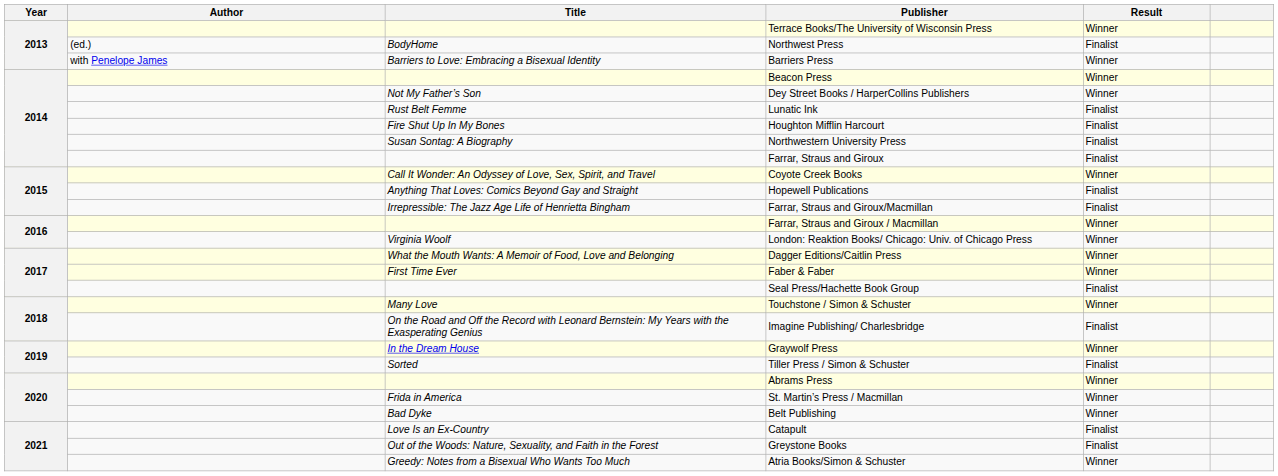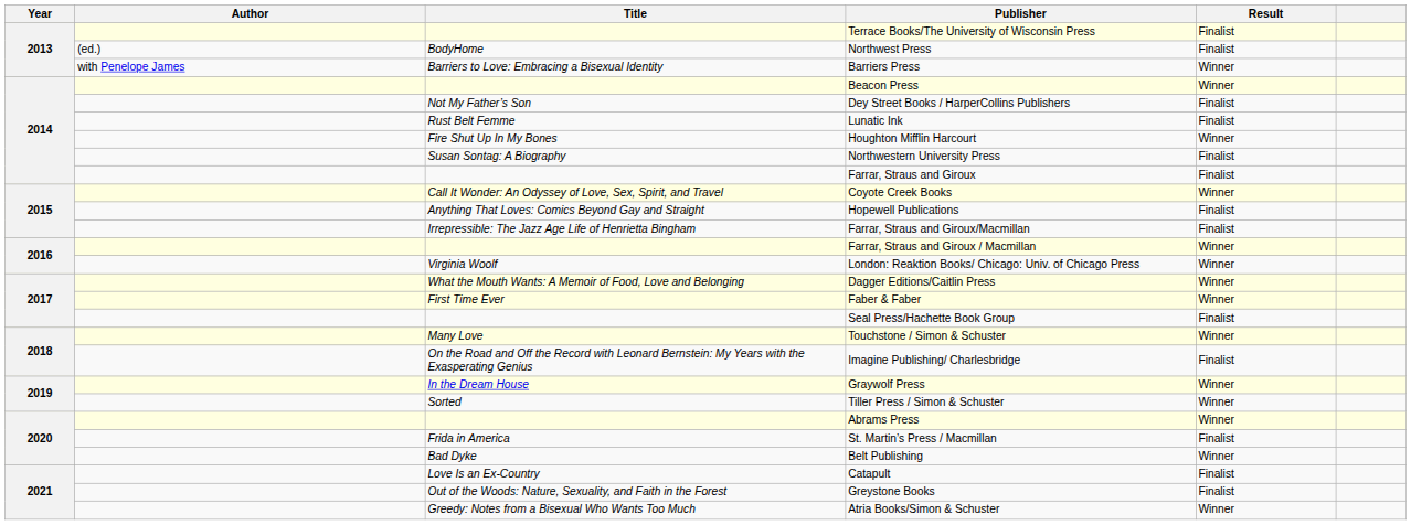Terrace Books/The University of Wisconsin Press | Result: Winner -> Finalist
Dey Street Books / HarperCollins Publishers | Result: Winner -> Finalist
Houghton Mifflin Harcourt | Result: Finalist -> Winner
Tiller Press / Simon & Schuster | Result: Finalist -> Winner
St. Martin’s Press / Macmillan | Result: Winner -> Finalist
